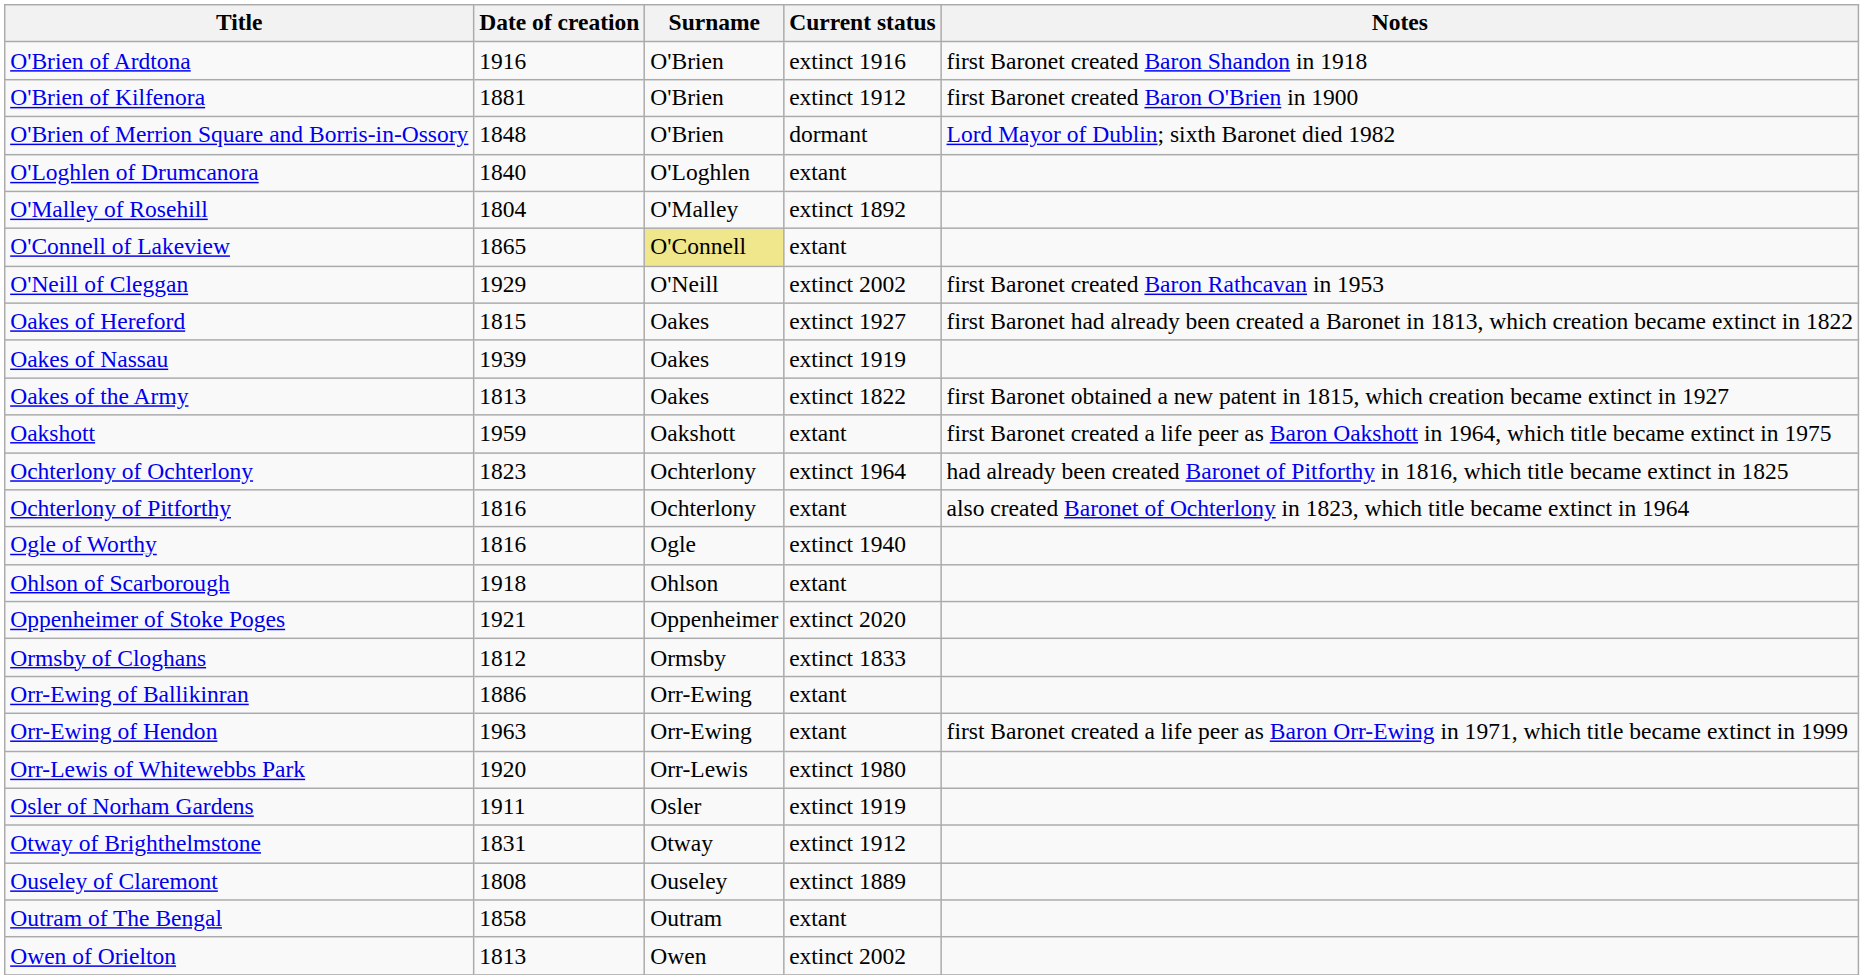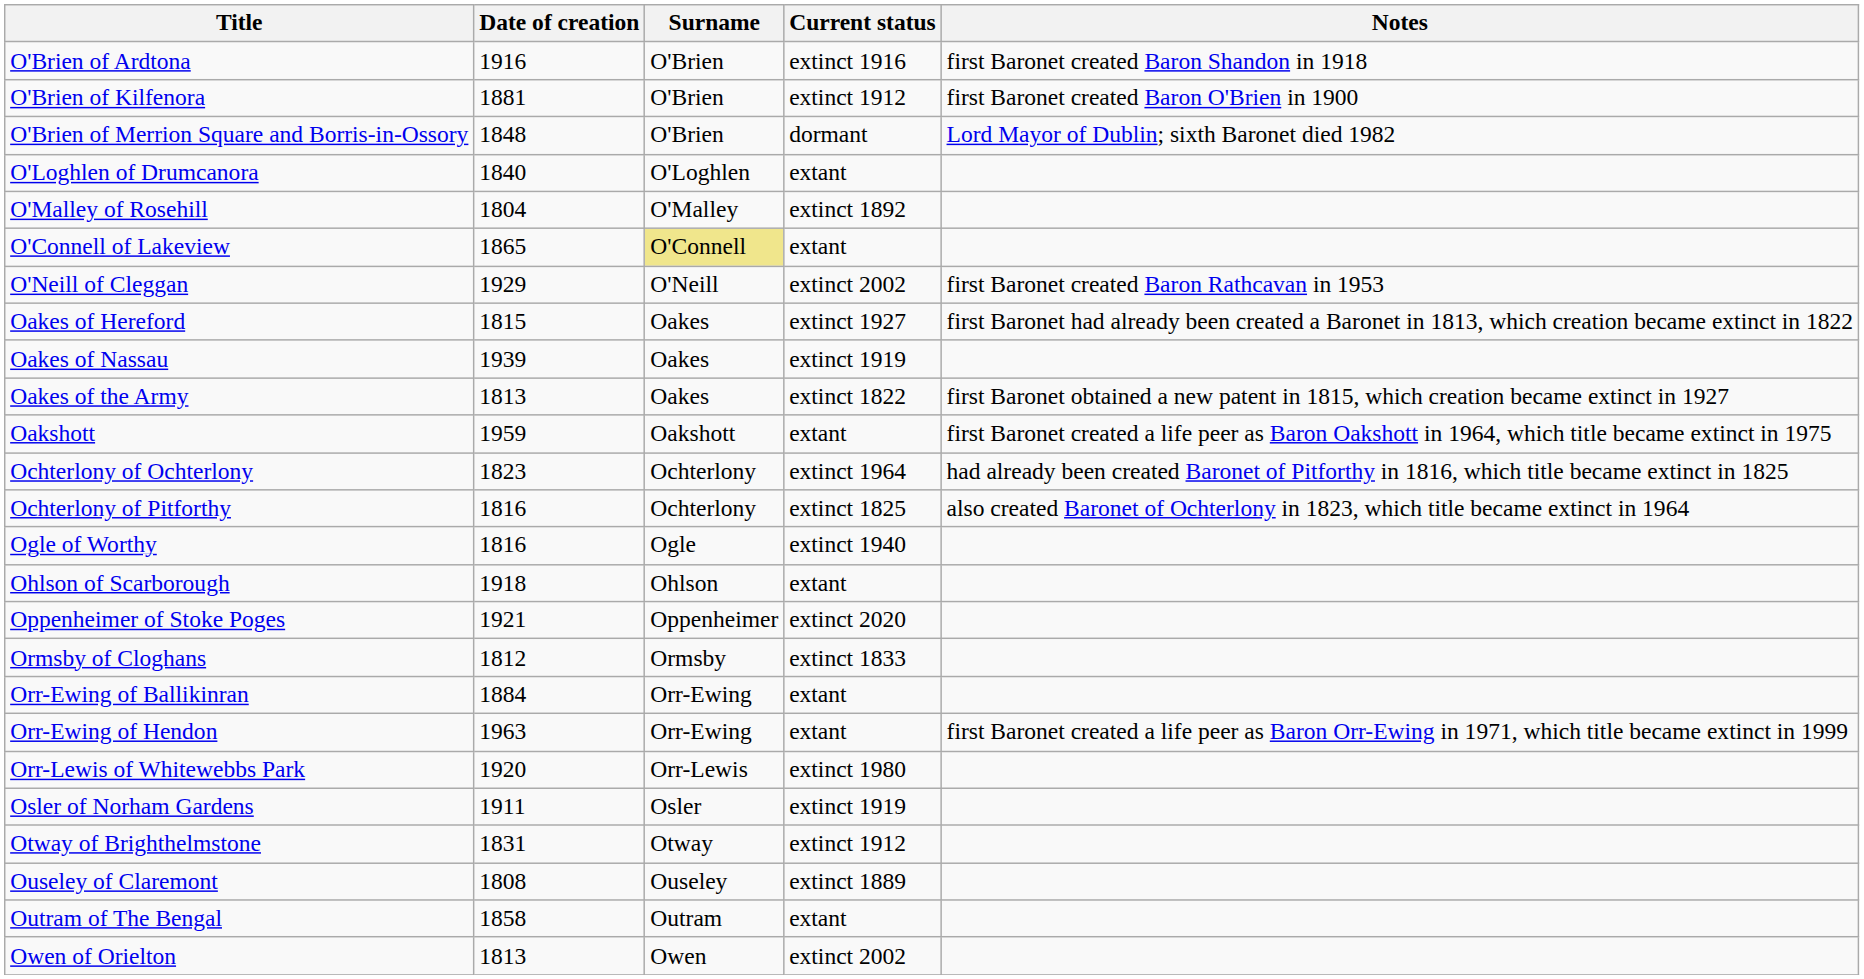Ochterlony of Pitforthy | Current status: extant -> extinct 1825
Orr-Ewing of Ballikinran | Date of creation: 1886 -> 1884
